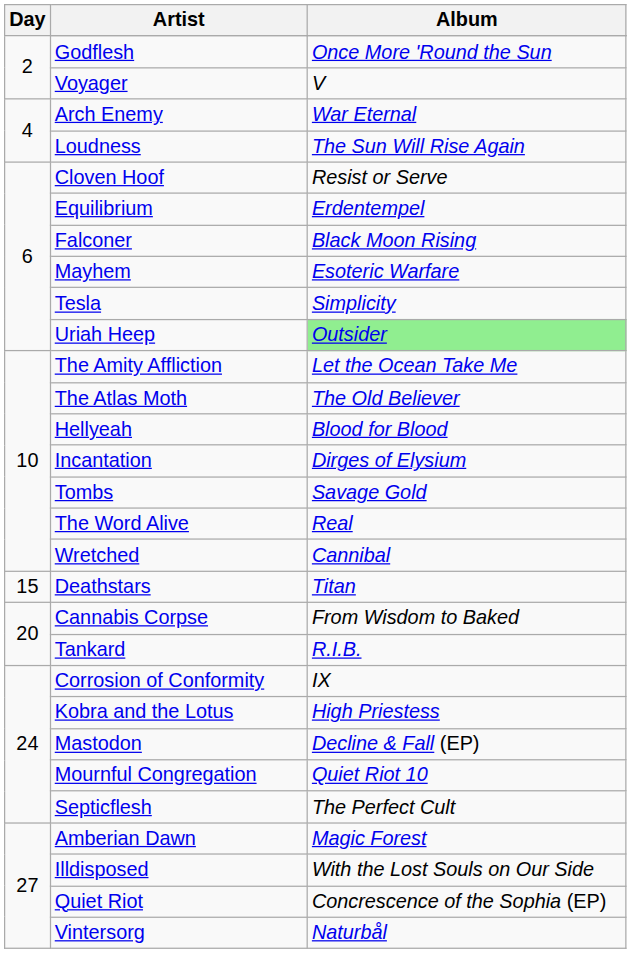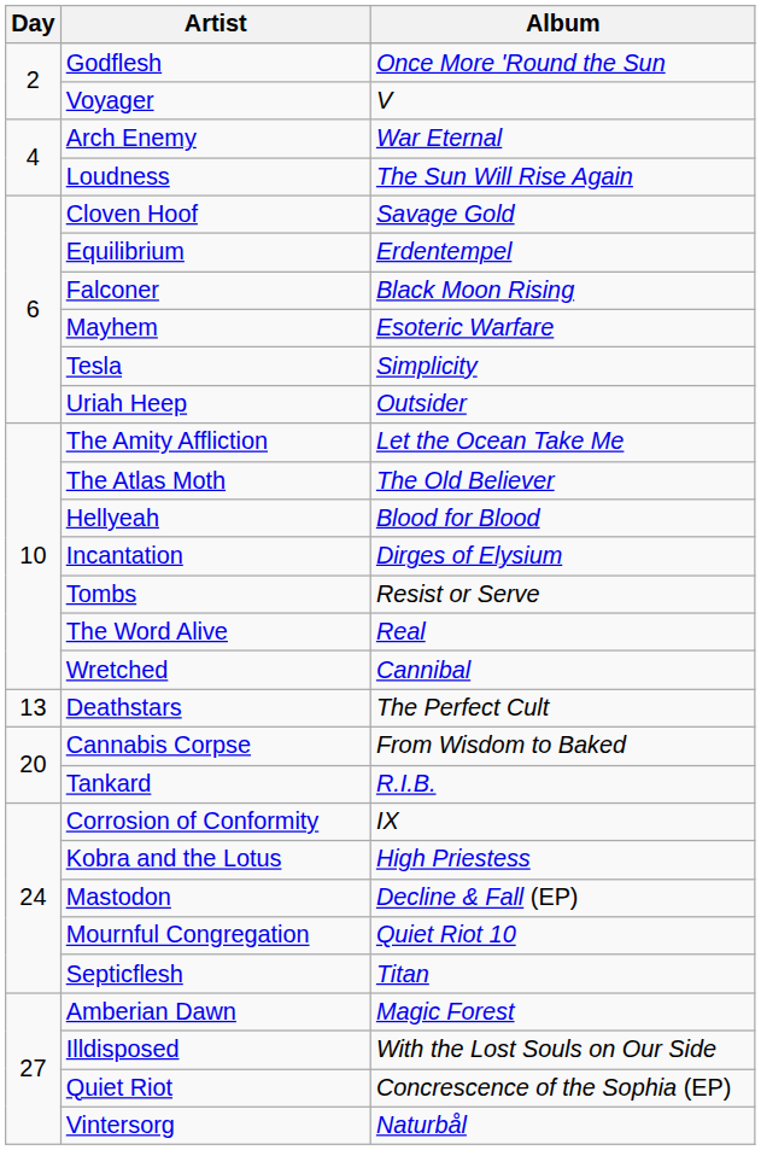Cloven Hoof | Album: Resist or Serve -> Savage Gold
Uriah Heep | Album: lightgreen background -> no background
Tombs | Album: Savage Gold -> Resist or Serve
Deathstars | Day: 15 -> 13
Deathstars | Album: Titan -> The Perfect Cult
Septicflesh | Album: The Perfect Cult -> Titan
